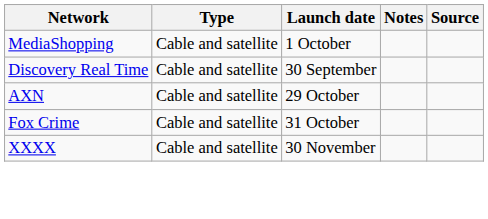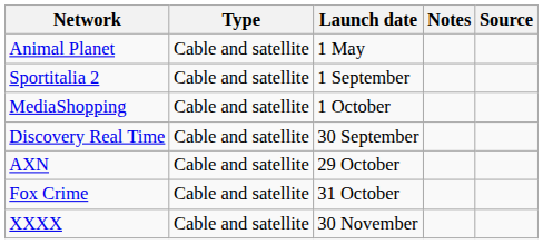+ row: Animal Planet | Cable and satellite | 1 May
+ row: Sportitalia 2 | Cable and satellite | 1 September
